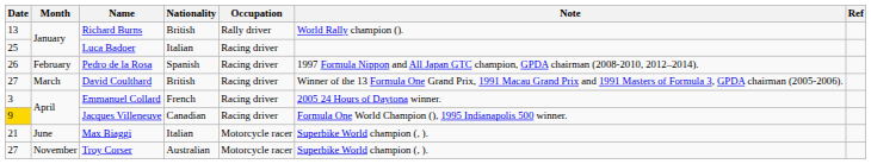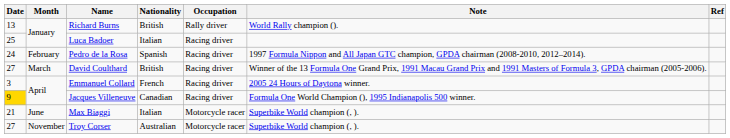Pedro de la Rosa | Date: 26 -> 24
